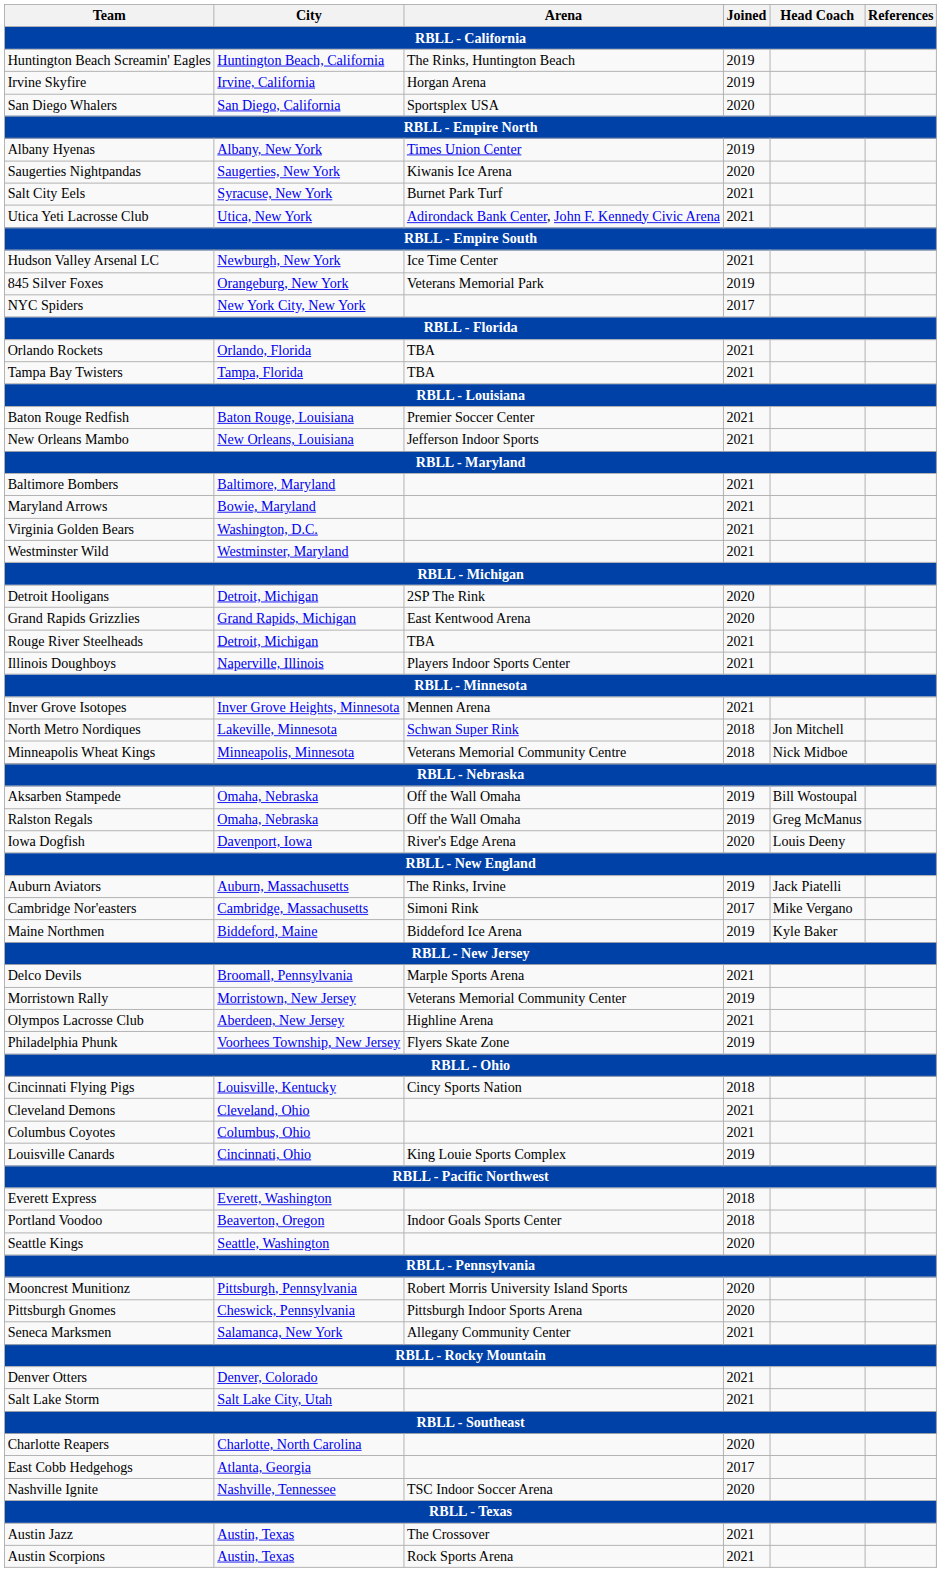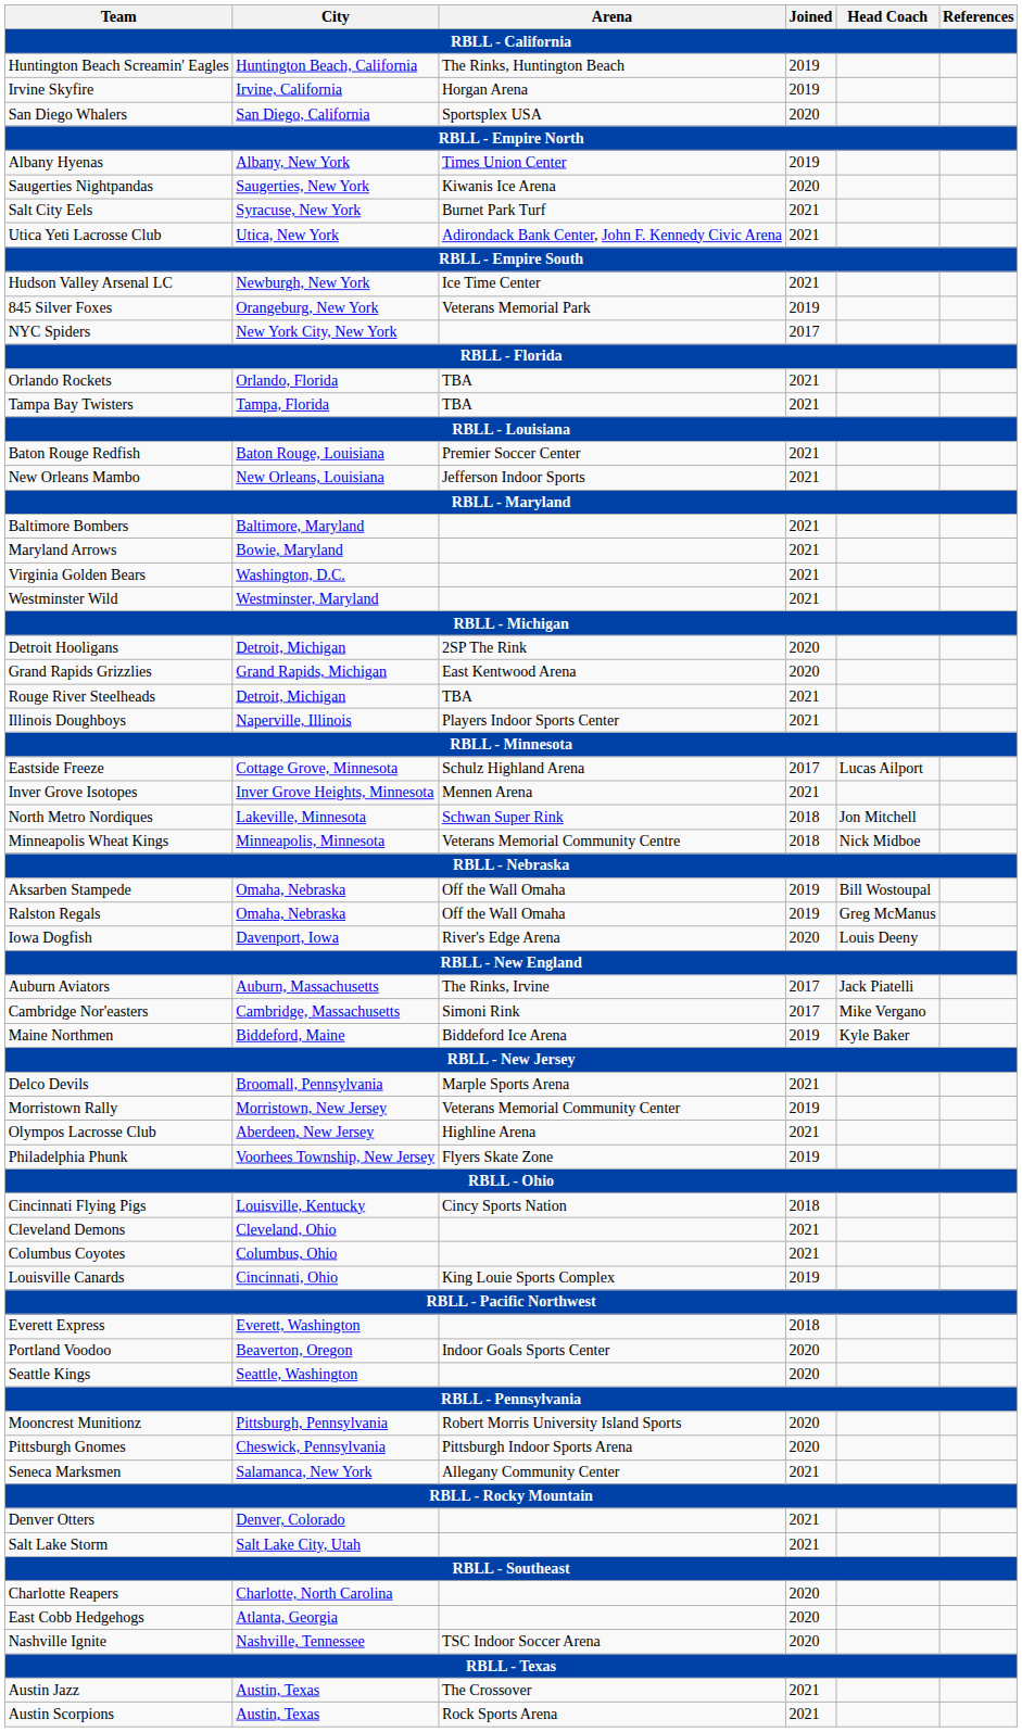+ row: Eastside Freeze | Cottage Grove, Minnesota | Schulz Highland Arena | 2017 | Lucas Ailport
Auburn Aviators | Joined: 2019 -> 2017
Portland Voodoo | Joined: 2018 -> 2020
East Cobb Hedgehogs | Joined: 2017 -> 2020
